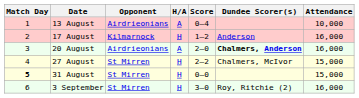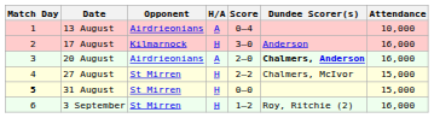17 August | Score: 1–2 -> 3–0
3 September | Score: 3–0 -> 1–2
